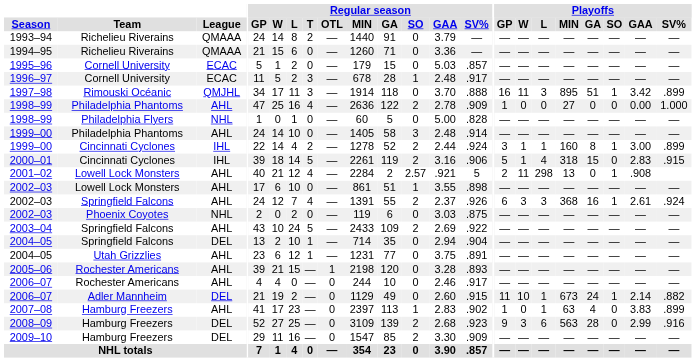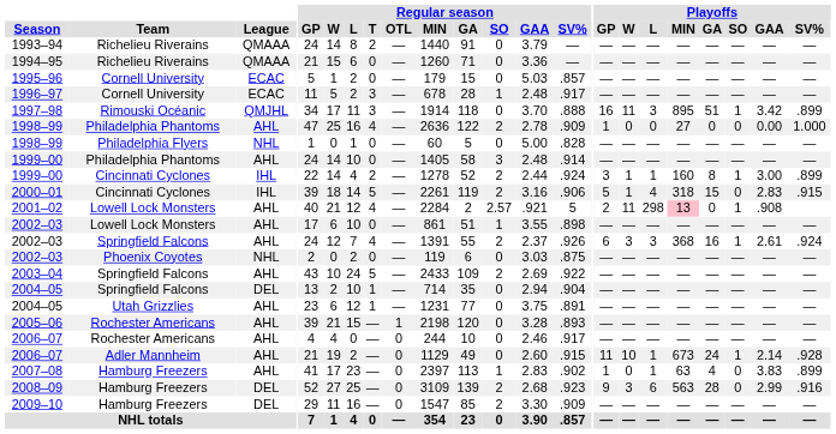2001–02 | Playoffs / MIN: no background -> pink background
2006–07 / Adler Mannheim | League: DEL -> AHL
2006–07 / Adler Mannheim | Playoffs / SV%: .882 -> .928
